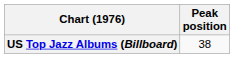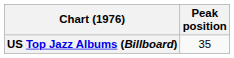US Top Jazz Albums (Billboard) | Peak position: 38 -> 35
